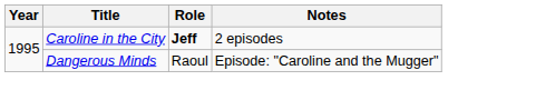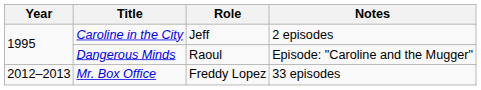Caroline in the City | Role: bold -> normal
+ row: 2012–2013 | Mr. Box Office | Freddy Lopez | 33 episodes
